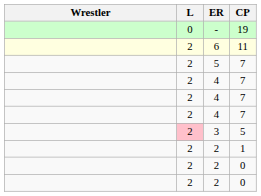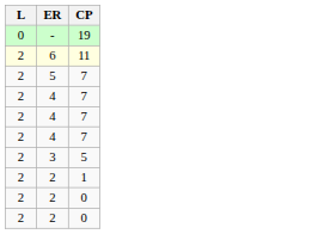- column: Wrestler
3 | L: pink background -> no background
